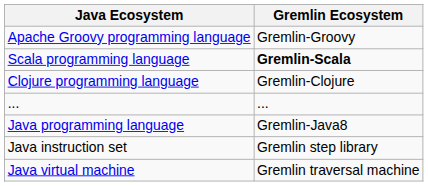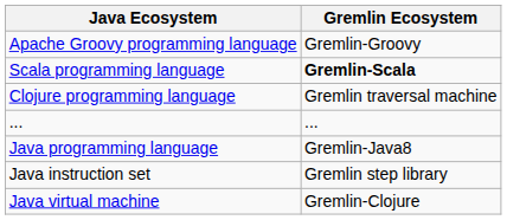Clojure programming language | Gremlin Ecosystem: Gremlin-Clojure -> Gremlin traversal machine
Java virtual machine | Gremlin Ecosystem: Gremlin traversal machine -> Gremlin-Clojure
